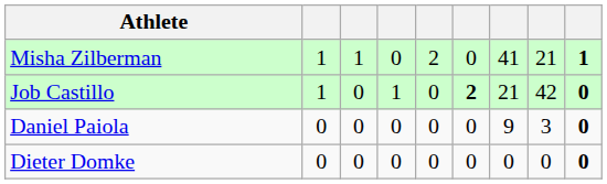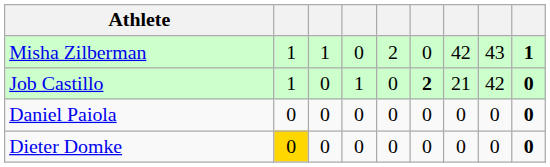Misha Zilberman | column 7: 41 -> 42
Misha Zilberman | column 8: 21 -> 43
Daniel Paiola | column 7: 9 -> 0
Daniel Paiola | column 8: 3 -> 0
Dieter Domke | column 2: no background -> gold background
